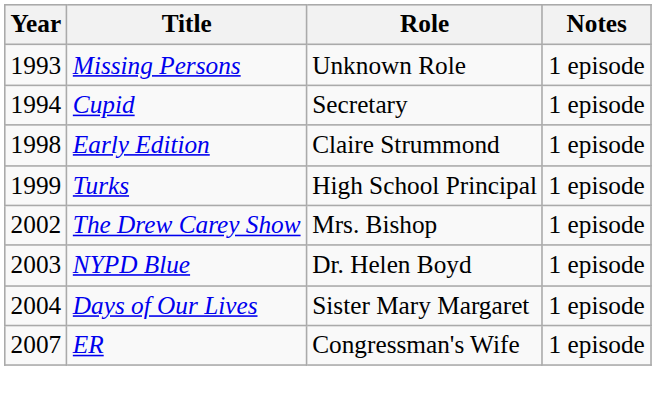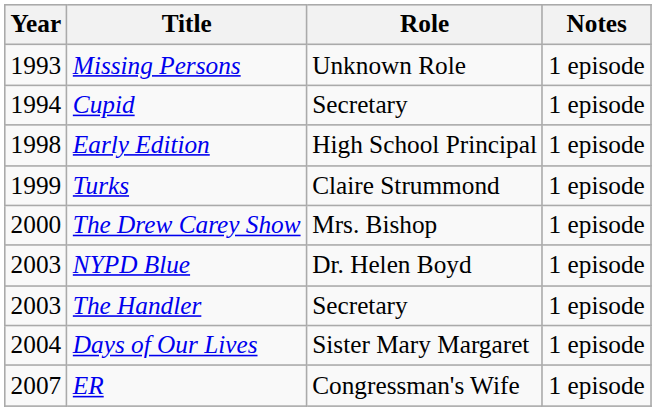Early Edition | Role: Claire Strummond -> High School Principal
Turks | Role: High School Principal -> Claire Strummond
The Drew Carey Show | Year: 2002 -> 2000
+ row: 2003 | The Handler | Secretary | 1 episode
